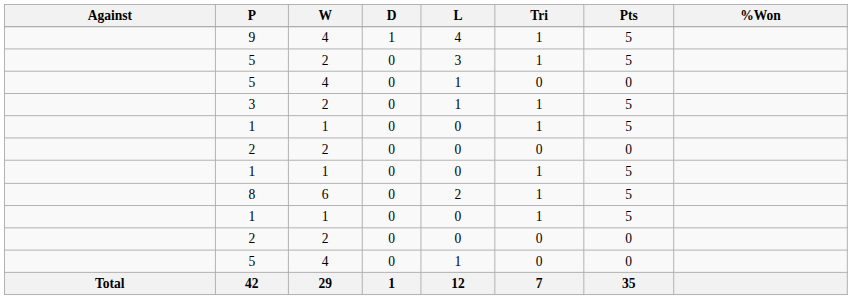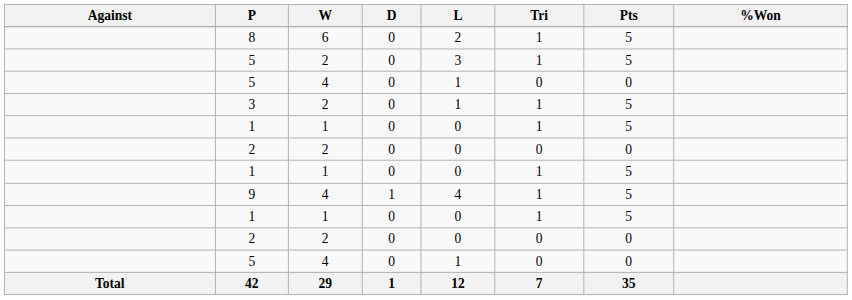rows swapped: 8 <-> 9
